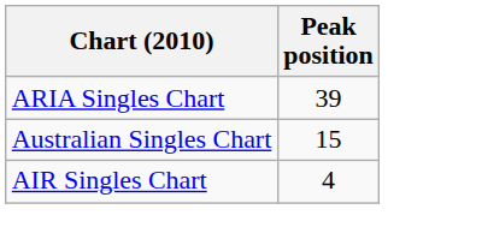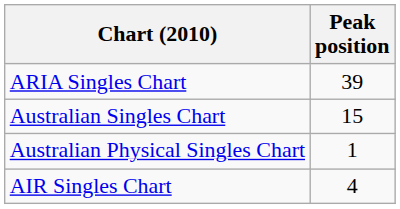+ row: Australian Physical Singles Chart | 1
